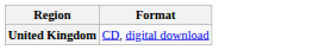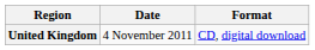+ column: Date | 4 November 2011
